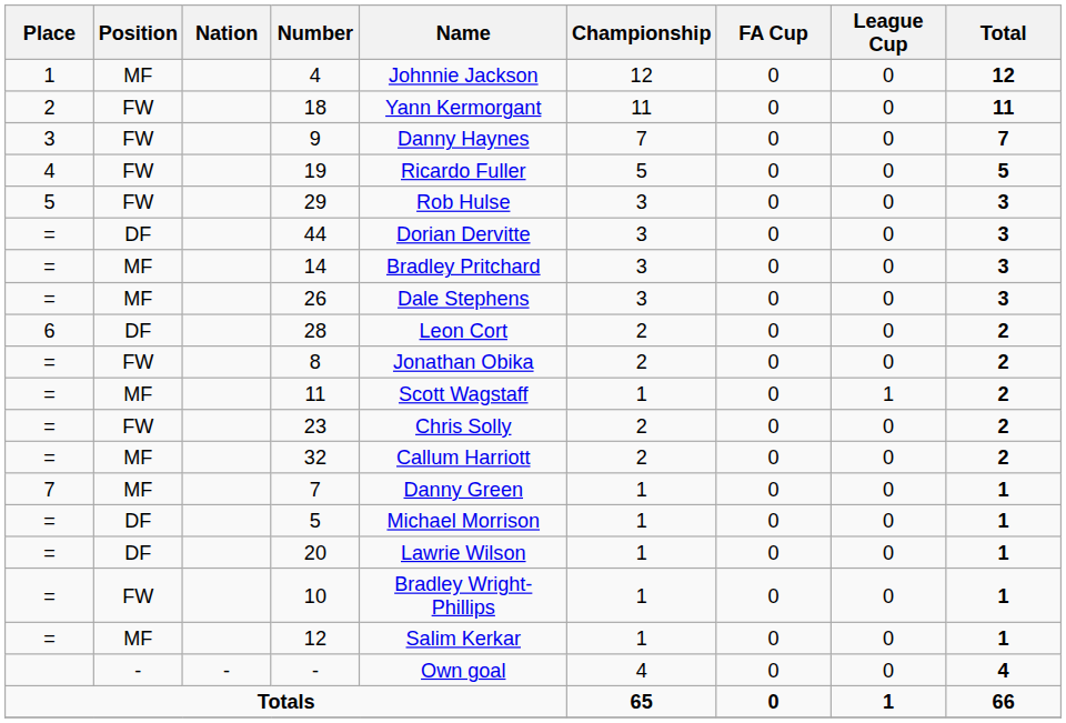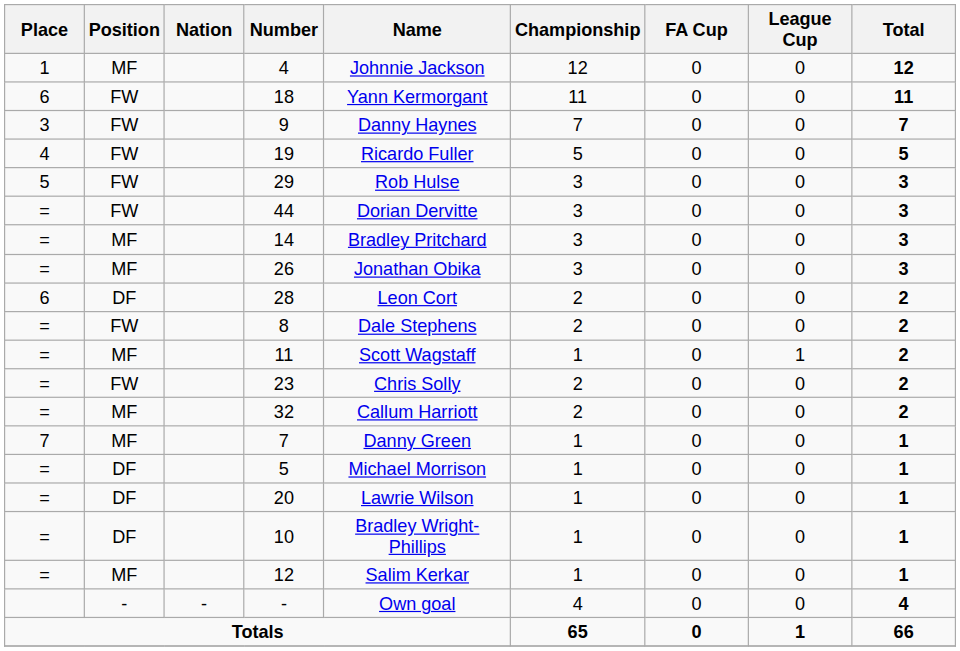18 | Place: 2 -> 6
44 | Position: DF -> FW
26 | Name: Dale Stephens -> Jonathan Obika
8 | Name: Jonathan Obika -> Dale Stephens
10 | Position: FW -> DF
